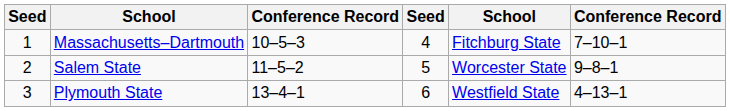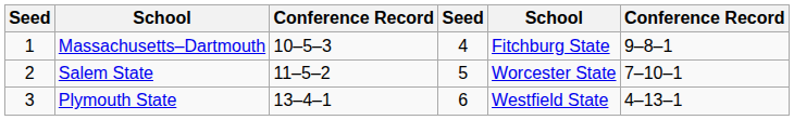Massachusetts–Dartmouth | column 6: 7–10–1 -> 9–8–1
Salem State | column 6: 9–8–1 -> 7–10–1
